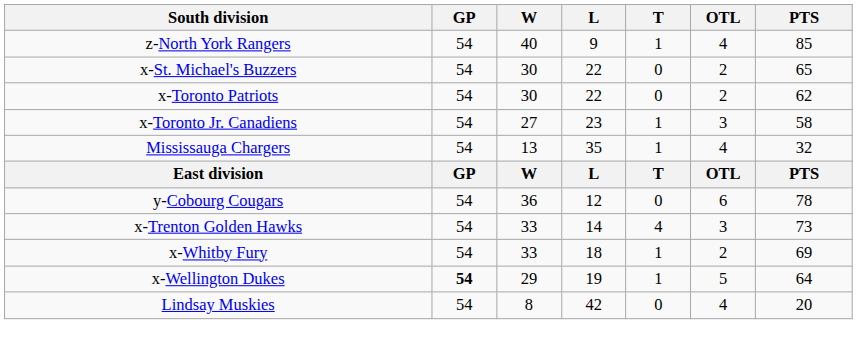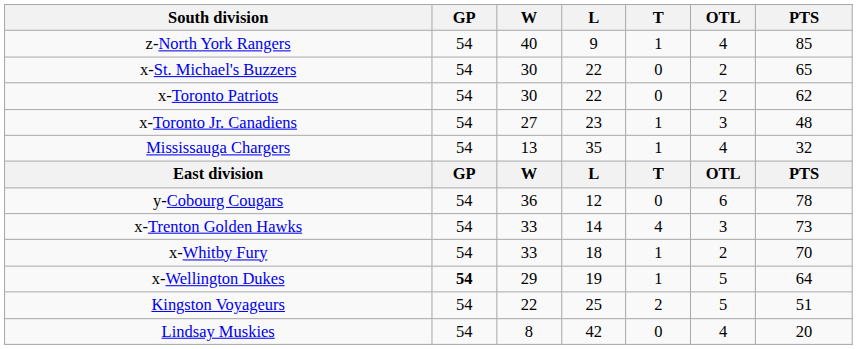x-Toronto Jr. Canadiens | PTS: 58 -> 48
x-Whitby Fury | PTS: 69 -> 70
+ row: Kingston Voyageurs | 54 | 22 | 25 | 2 | 5 | 51
